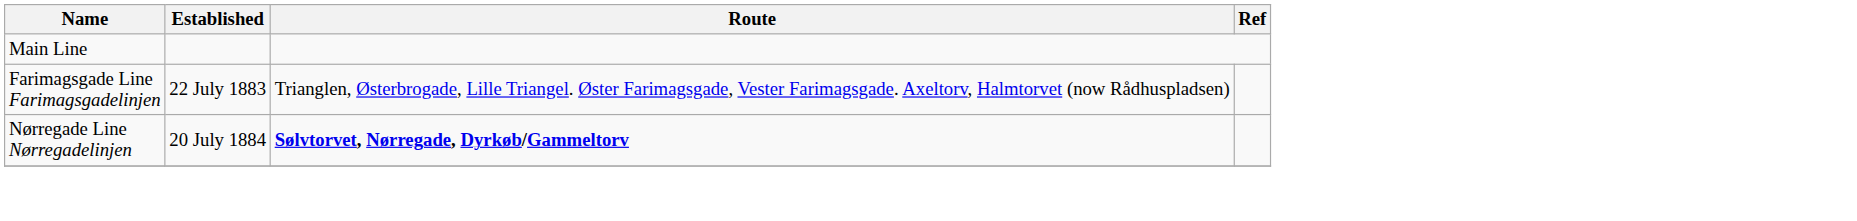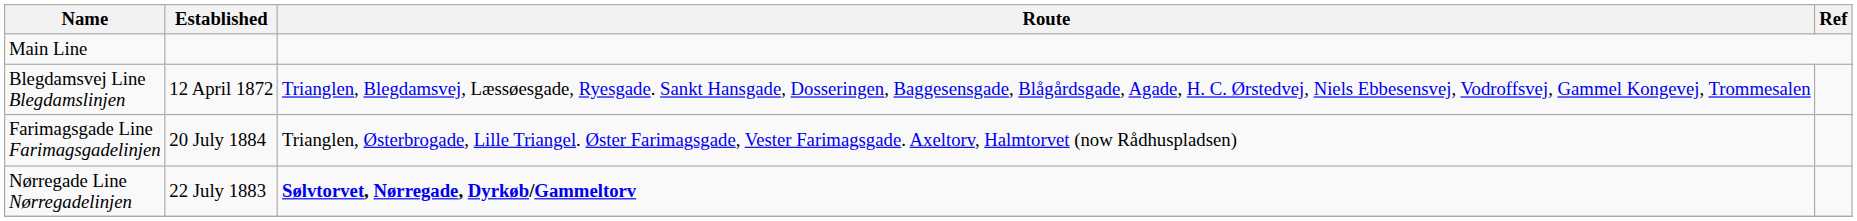+ row: Blegdamsvej Line Blegdamslinjen | 12 April 1872 | Trianglen, Blegdamsvej, Læssøesgade, Ryesgade. Sankt Hansgade, Dosseringen, Baggesensgade, Blågårdsgade, Agade, H. C. Ørstedvej, Niels Ebbesensvej, Vodroffsvej, Gammel Kongevej, Trommesalen
Farimagsgade Line Farimagsgadelinjen | Established: 22 July 1883 -> 20 July 1884
Nørregade Line Nørregadelinjen | Established: 20 July 1884 -> 22 July 1883
